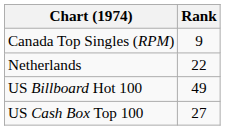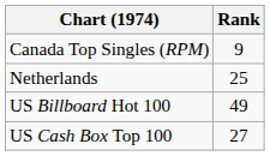Netherlands | Rank: 22 -> 25
